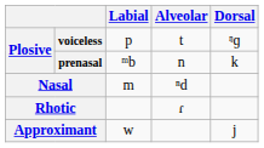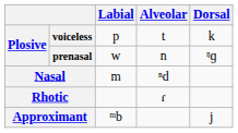voiceless | Dorsal: ᵑɡ -> k
prenasal | Labial: ᵐb -> w
prenasal | Dorsal: k -> ᵑɡ
Approximant | Labial: w -> ᵐb
